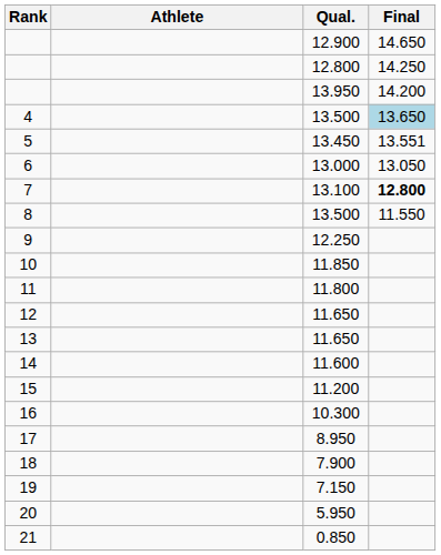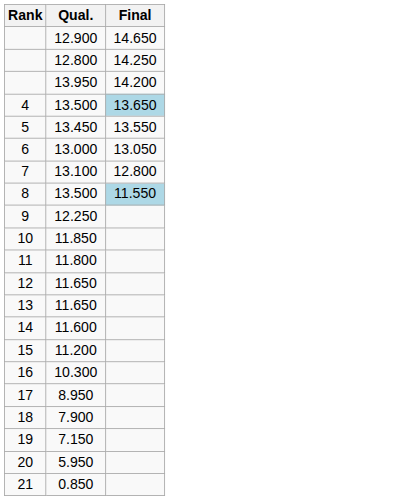- column: Athlete
5 | Final: 13.551 -> 13.550
7 | Final: bold -> normal
8 | Final: no background -> lightblue background
